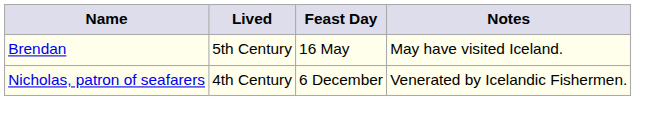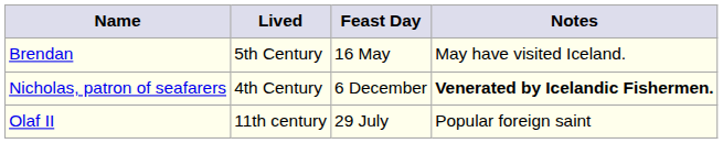Nicholas, patron of seafarers | Notes: normal -> bold
+ row: Olaf II | 11th century | 29 July | Popular foreign saint
